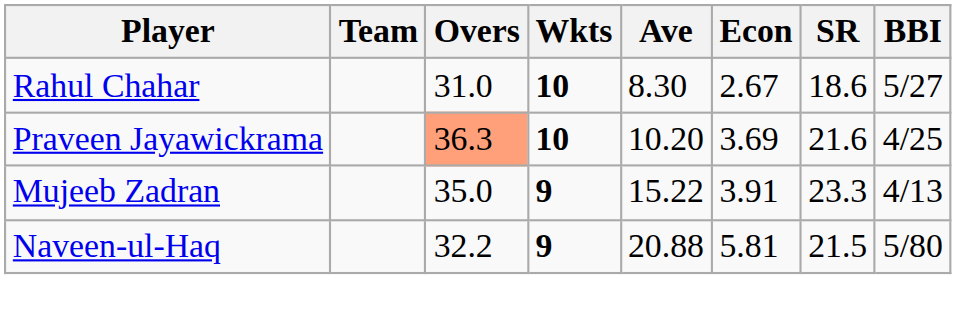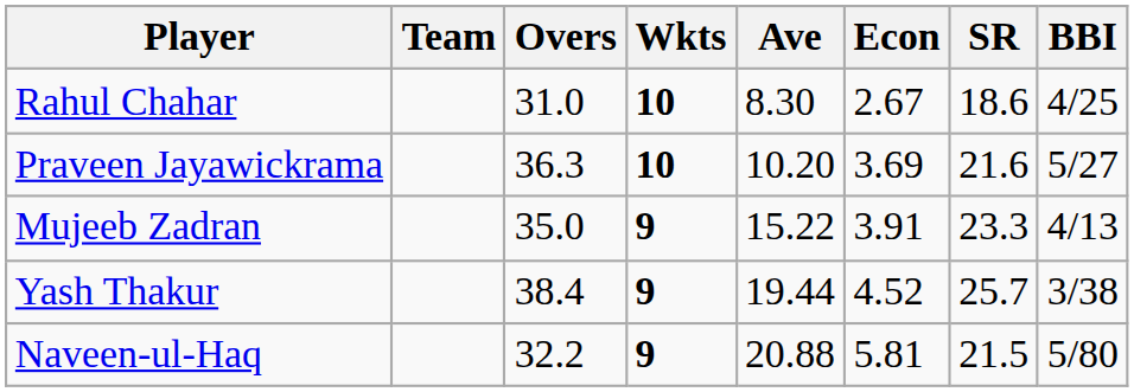Rahul Chahar | BBI: 5/27 -> 4/25
Praveen Jayawickrama | Overs: lightsalmon background -> no background
Praveen Jayawickrama | BBI: 4/25 -> 5/27
+ row: Yash Thakur | 38.4 | 9 | 19.44 | 4.52 | 25.7 | 3/38
